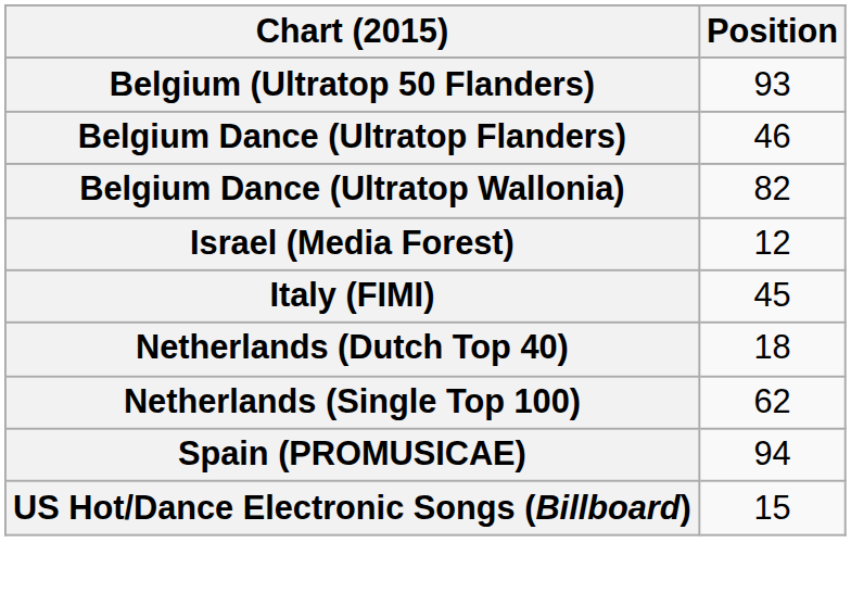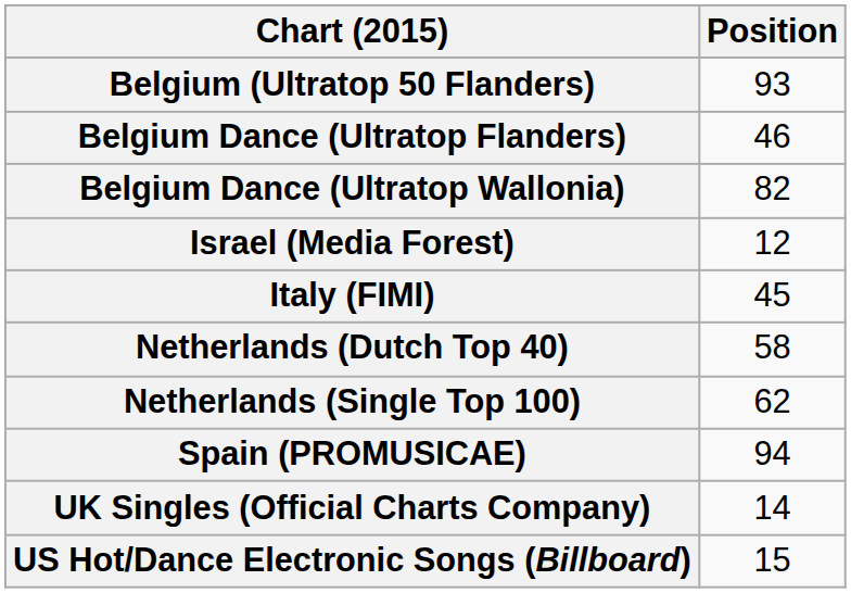Netherlands (Dutch Top 40) | Position: 18 -> 58
+ row: UK Singles (Official Charts Company) | 14
